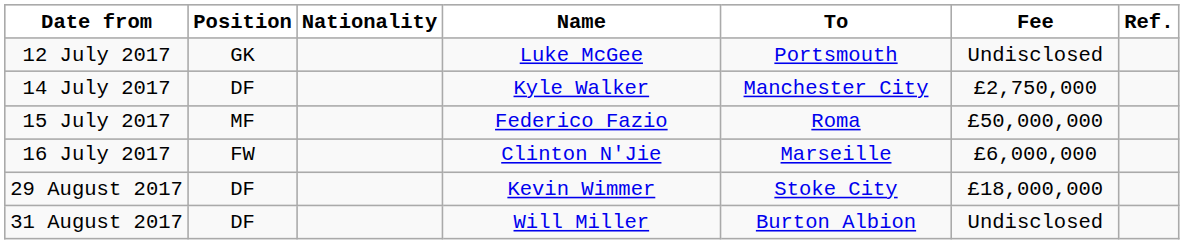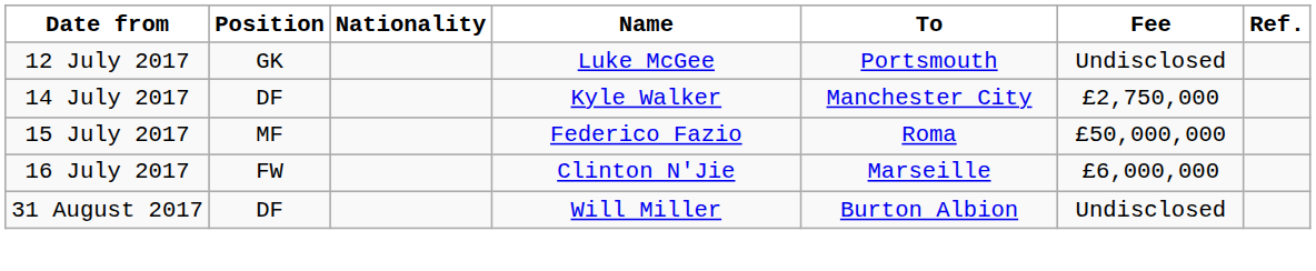- row: 29 August 2017 | DF | Kevin Wimmer | Stoke City | £18,000,000
